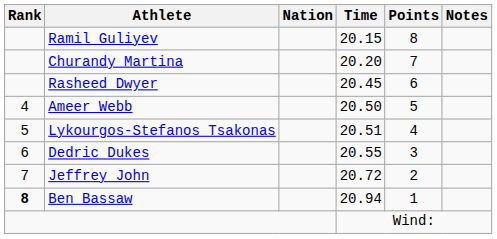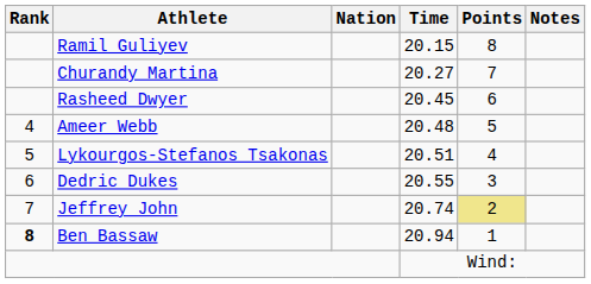Churandy Martina | Time: 20.20 -> 20.27
Ameer Webb | Time: 20.50 -> 20.48
Jeffrey John | Time: 20.72 -> 20.74
Jeffrey John | Points: no background -> khaki background
